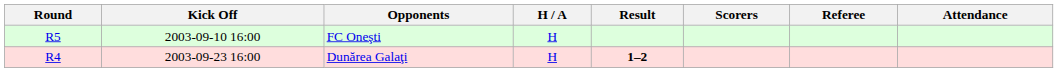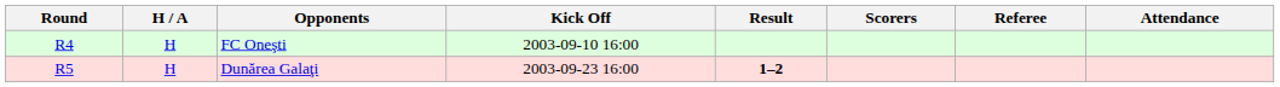columns swapped: Kick Off <-> H / A
FC Oneşti | Round: R5 -> R4
Dunărea Galaţi | Round: R4 -> R5
